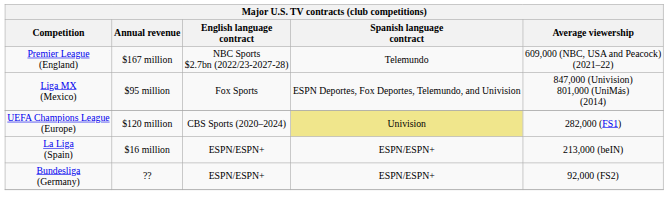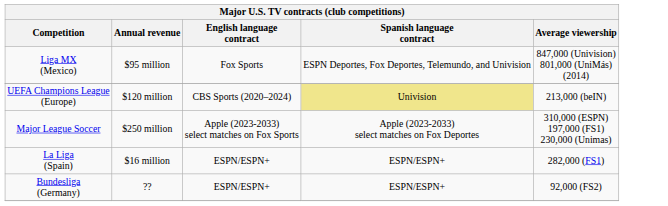- row: Premier League (England) | $167 million | NBC Sports $2.7bn (2022/23-2027-28) | Telemundo | 609,000 (NBC, USA and Peacock) (2021–22)
UEFA Champions League (Europe) | Average viewership: 282,000 (FS1) -> 213,000 (beIN)
+ row: Major League Soccer | $250 million | Apple (2023-2033) select matches on Fox Sports | Apple (2023-2033) select matches on Fox Deportes | 310,000 (ESPN) 197,000 (FS1) 230,000 (Unimas)
La Liga (Spain) | Average viewership: 213,000 (beIN) -> 282,000 (FS1)
